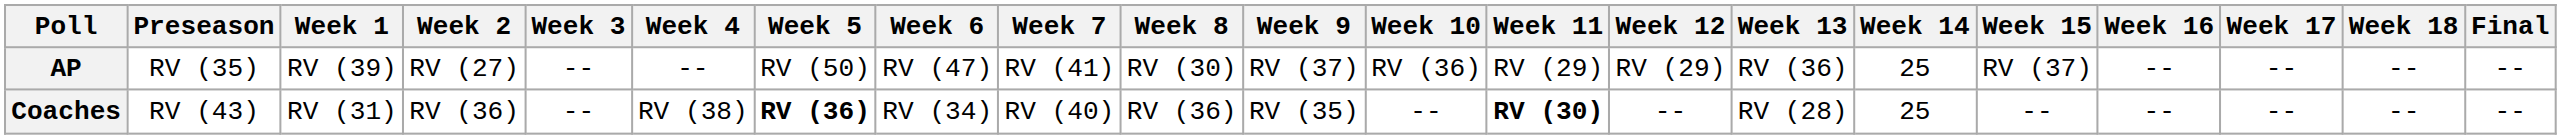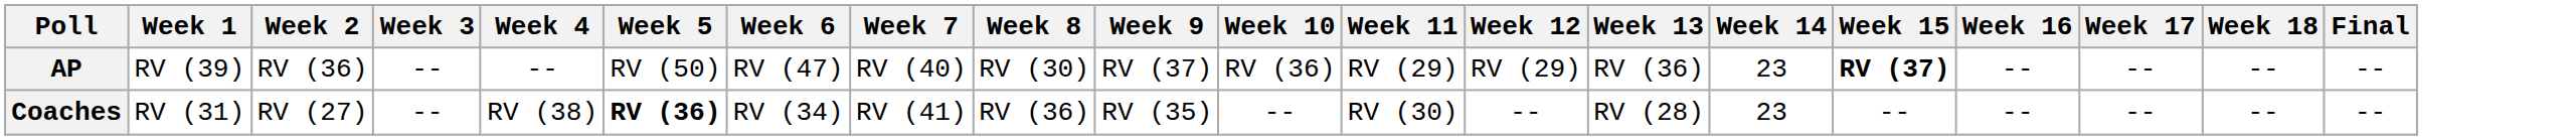- column: Preseason | RV (35) | RV (43)
AP | Week 2: RV (27) -> RV (36)
AP | Week 7: RV (41) -> RV (40)
AP | Week 14: 25 -> 23
AP | Week 15: normal -> bold
Coaches | Week 2: RV (36) -> RV (27)
Coaches | Week 7: RV (40) -> RV (41)
Coaches | Week 11: bold -> normal
Coaches | Week 14: 25 -> 23
